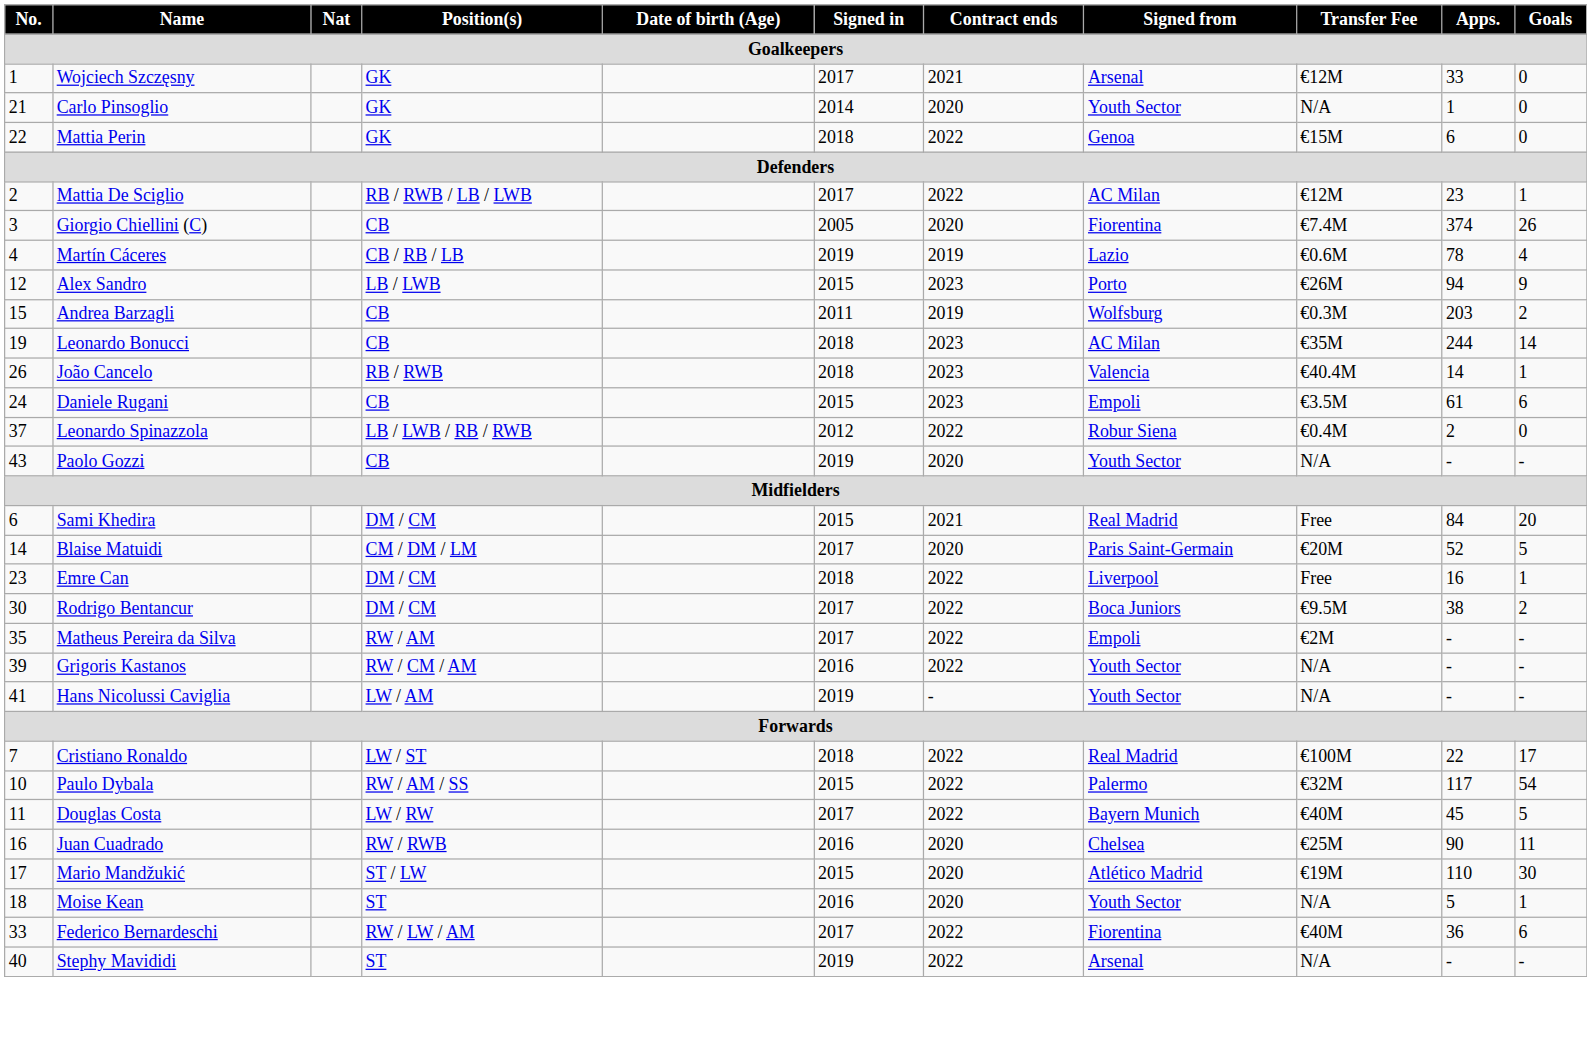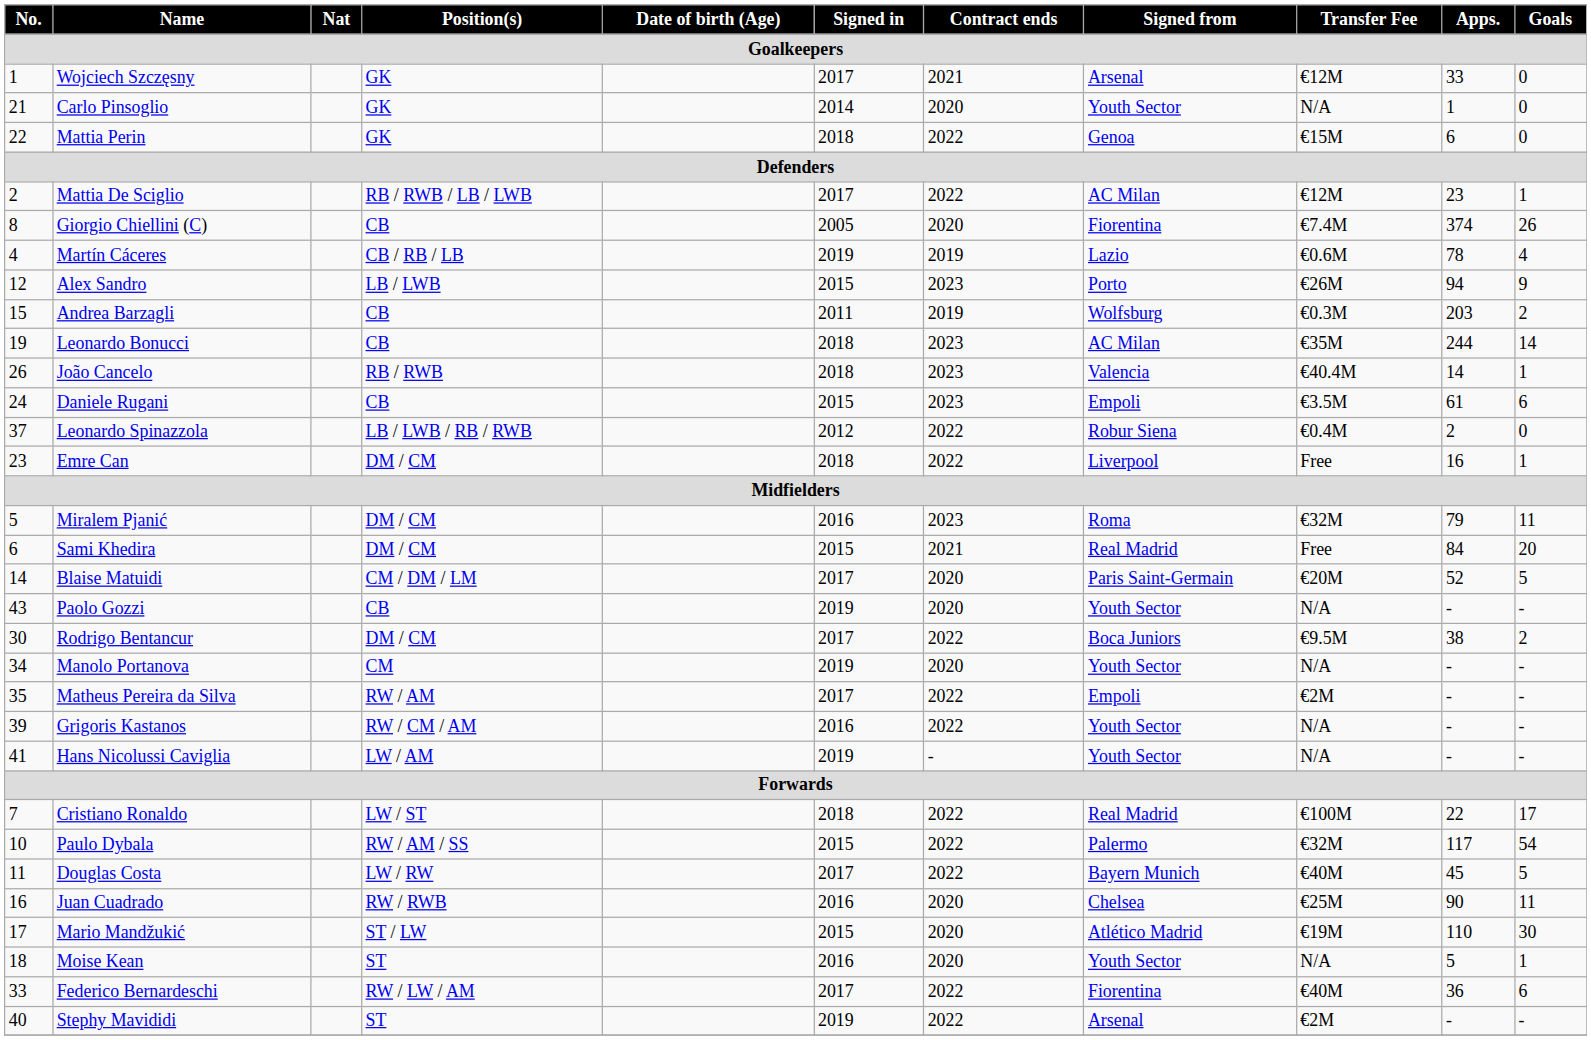Giorgio Chiellini (C) | No.: 3 -> 8
rows swapped: Paolo Gozzi <-> Emre Can
+ row: 5 | Miralem Pjanić | DM / CM | 2016 | 2023 | Roma | €32M | 79 | 11
+ row: 34 | Manolo Portanova | CM | 2019 | 2020 | Youth Sector | N/A | - | -
Stephy Mavididi | Transfer Fee: N/A -> €2M
